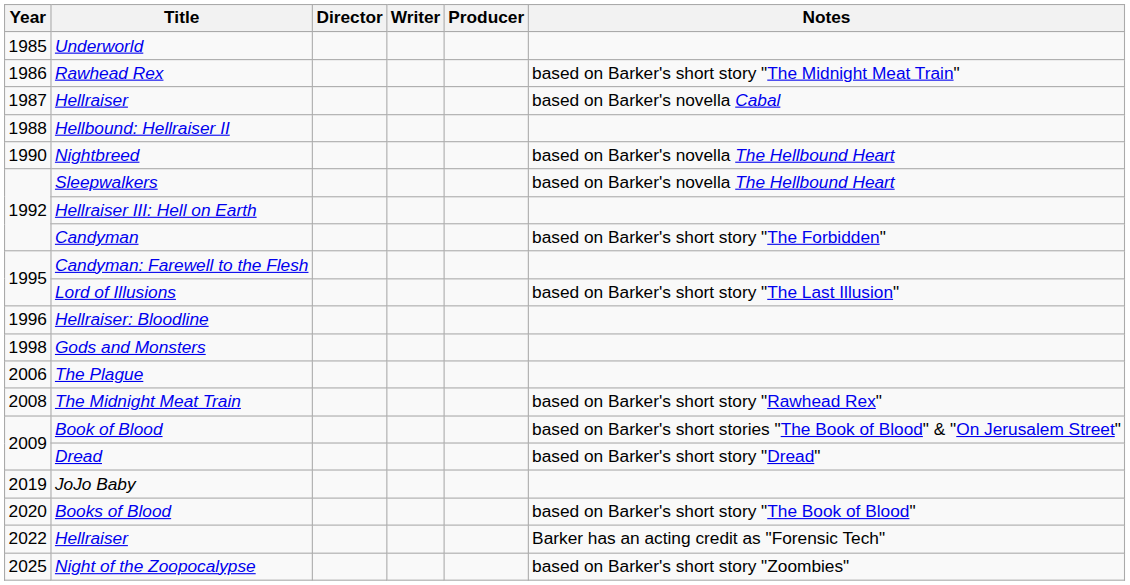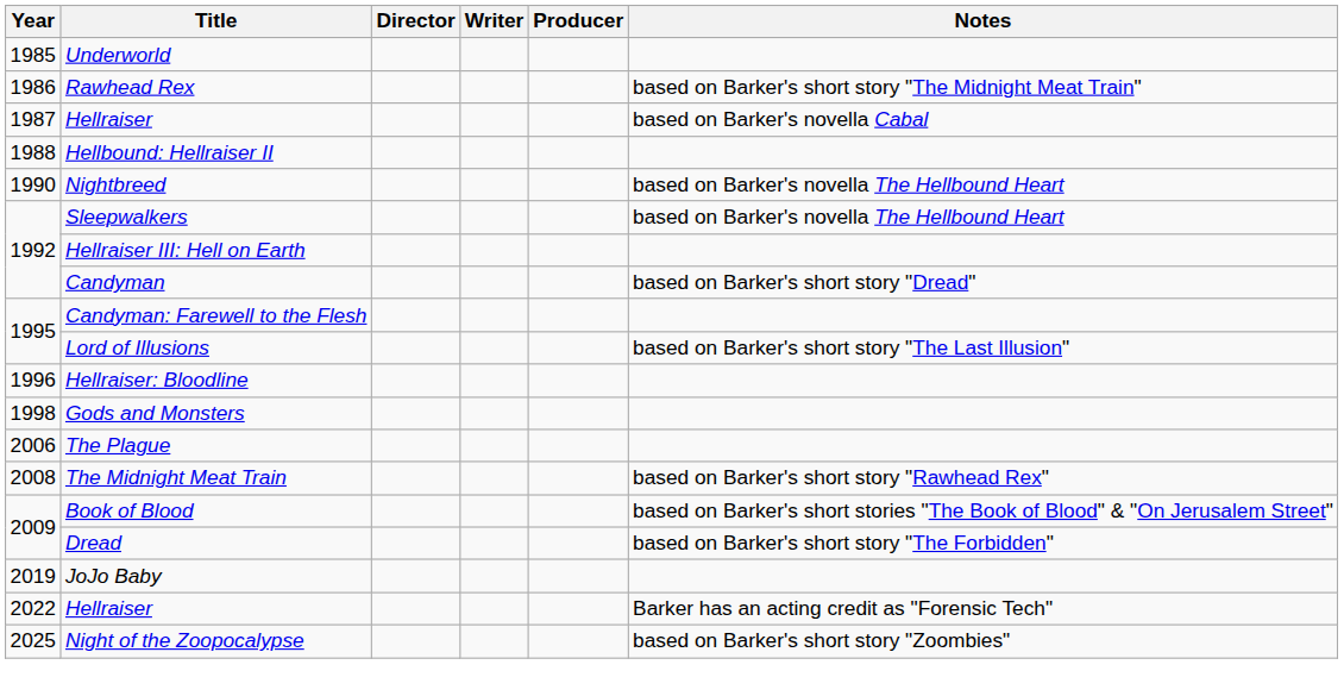Candyman | Notes: based on Barker's short story "The Forbidden" -> based on Barker's short story "Dread"
Dread | Notes: based on Barker's short story "Dread" -> based on Barker's short story "The Forbidden"
- row: 2020 | Books of Blood | based on Barker's short story "The Book of Blood"
